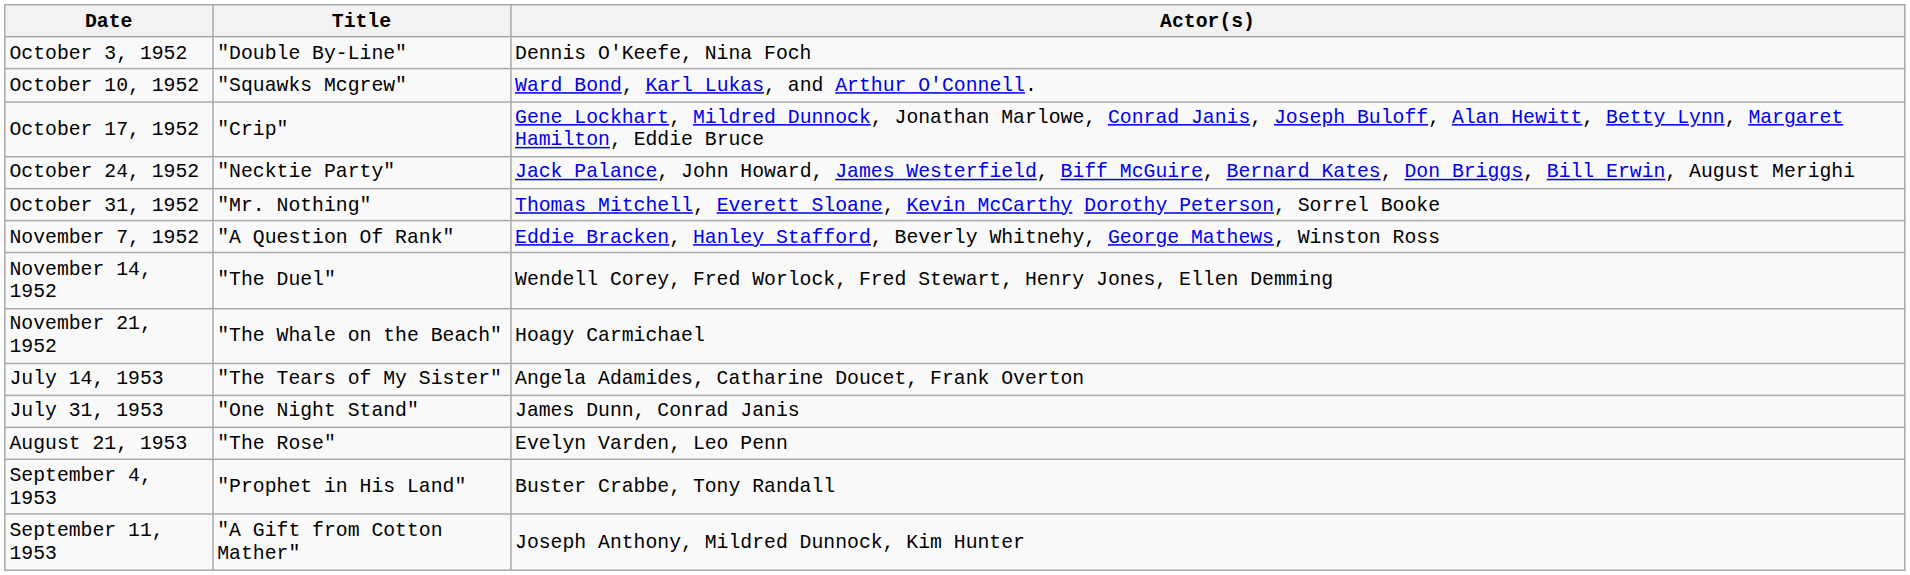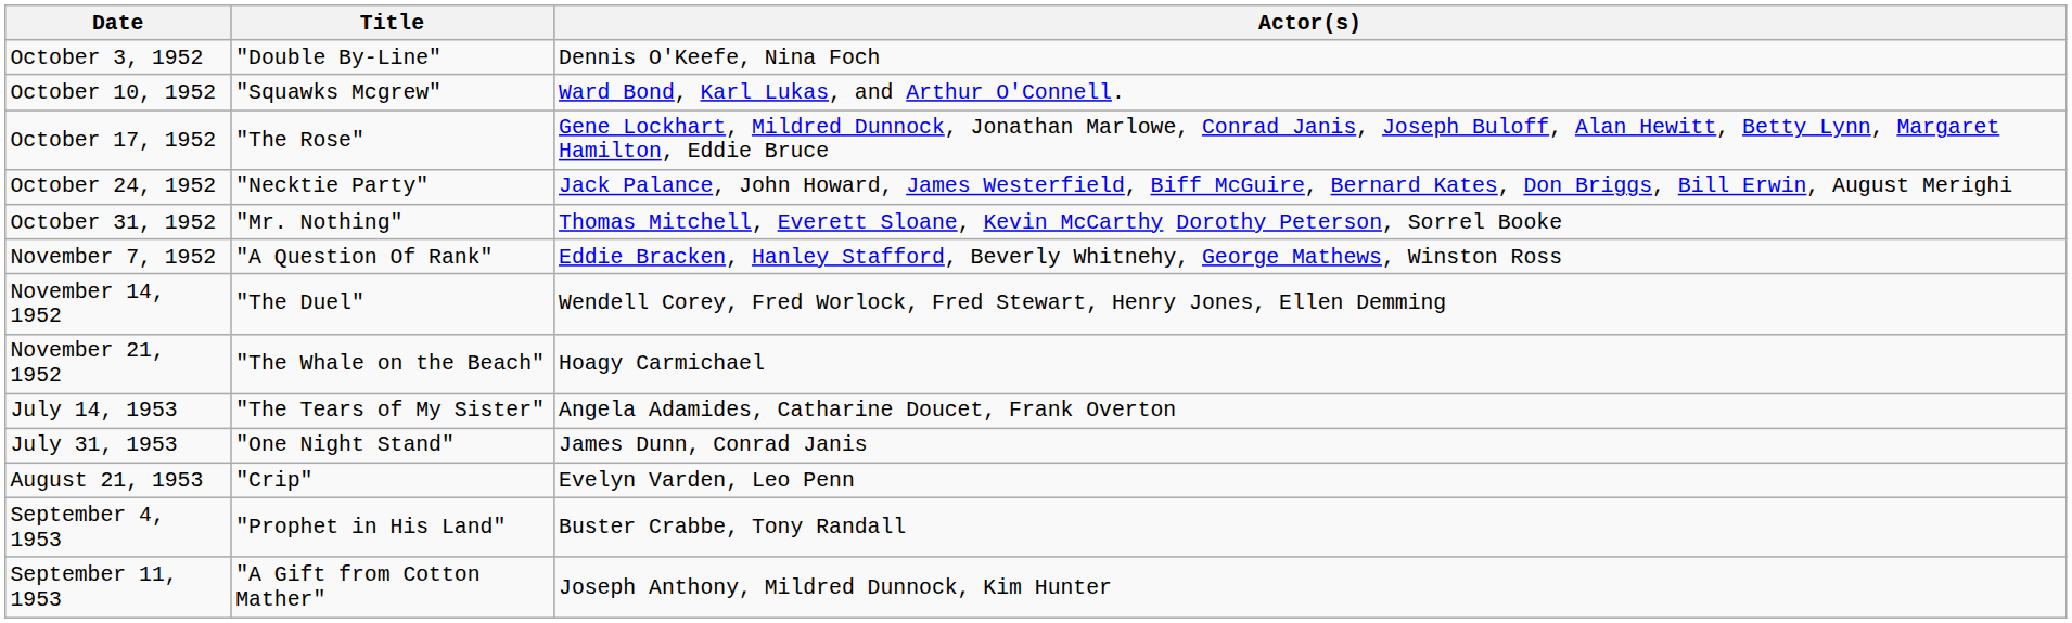October 17, 1952 | Title: "Crip" -> "The Rose"
August 21, 1953 | Title: "The Rose" -> "Crip"
